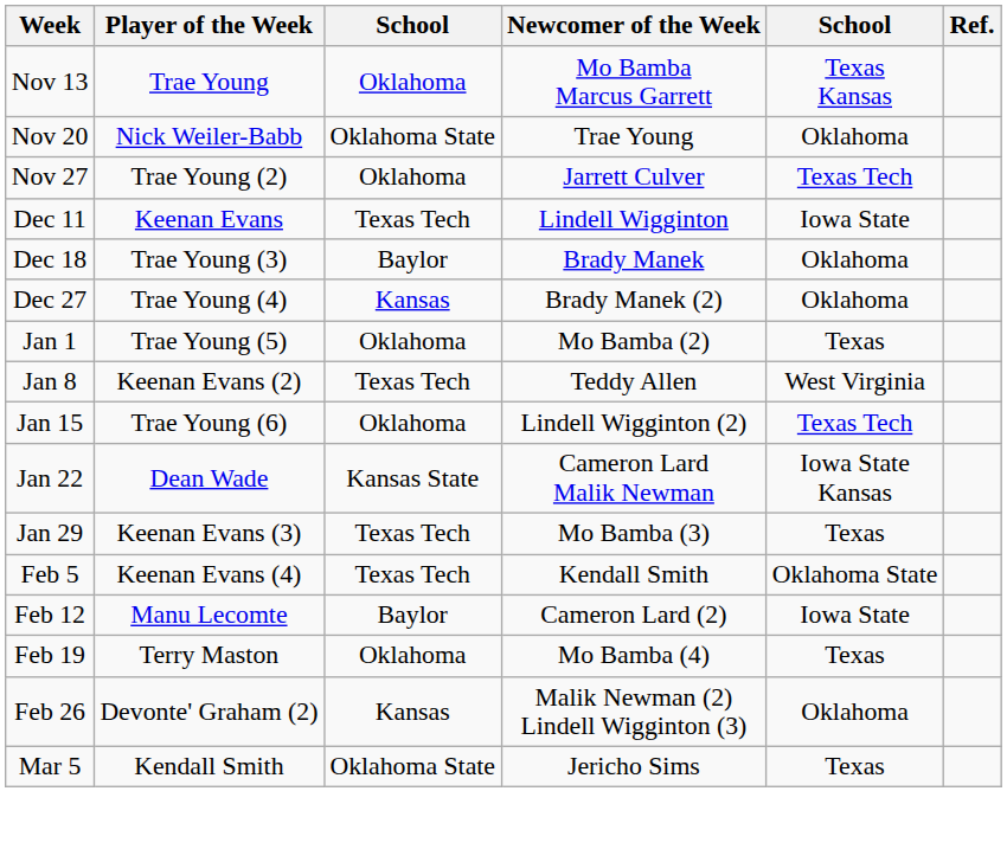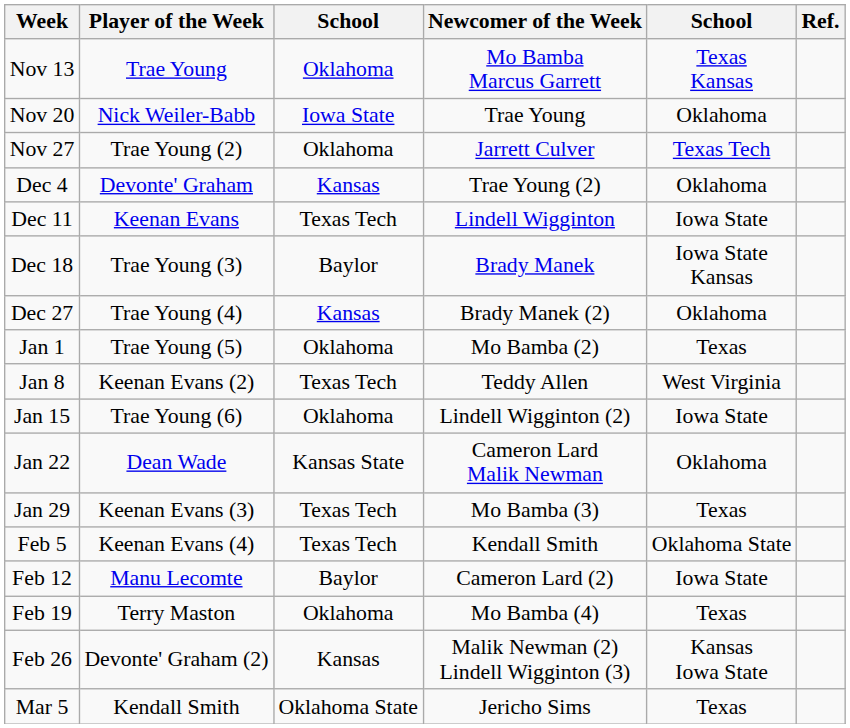Nov 20 | column 3: Oklahoma State -> Iowa State
+ row: Dec 4 | Devonte' Graham | Kansas | Trae Young (2) | Oklahoma
Dec 18 | column 5: Oklahoma -> Iowa State Kansas
Jan 15 | column 5: Texas Tech -> Iowa State
Jan 22 | column 5: Iowa State Kansas -> Oklahoma
Feb 26 | column 5: Oklahoma -> Kansas Iowa State
